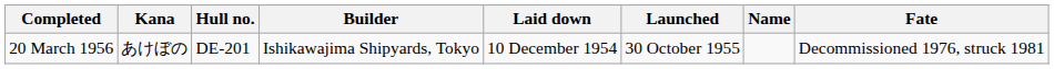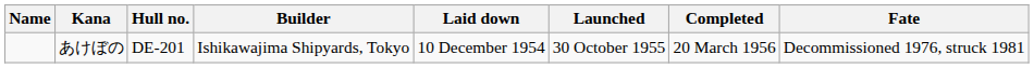columns swapped: Name <-> Completed
